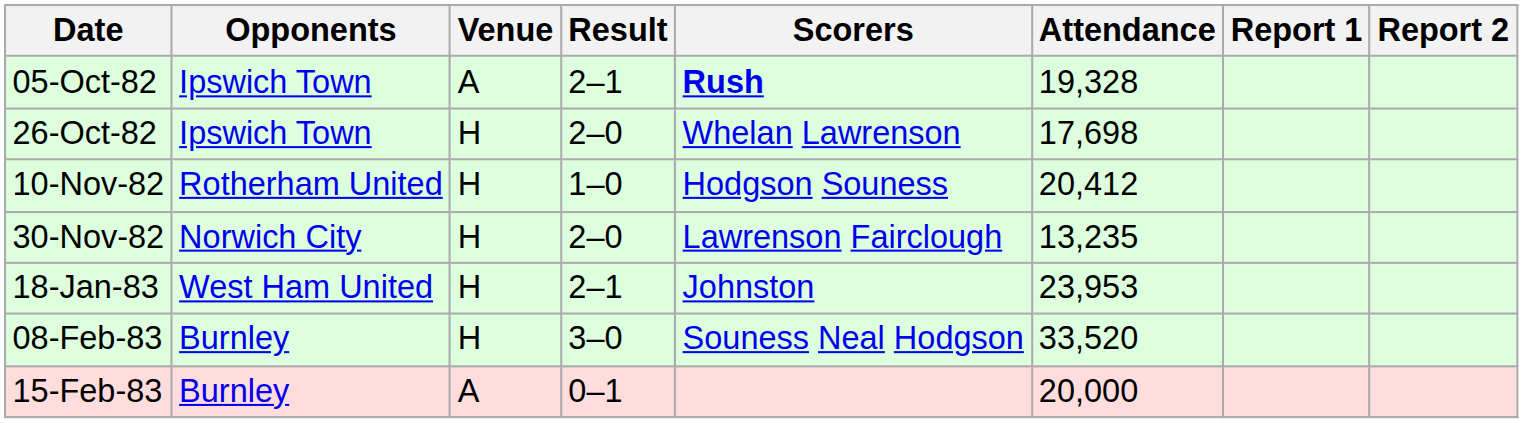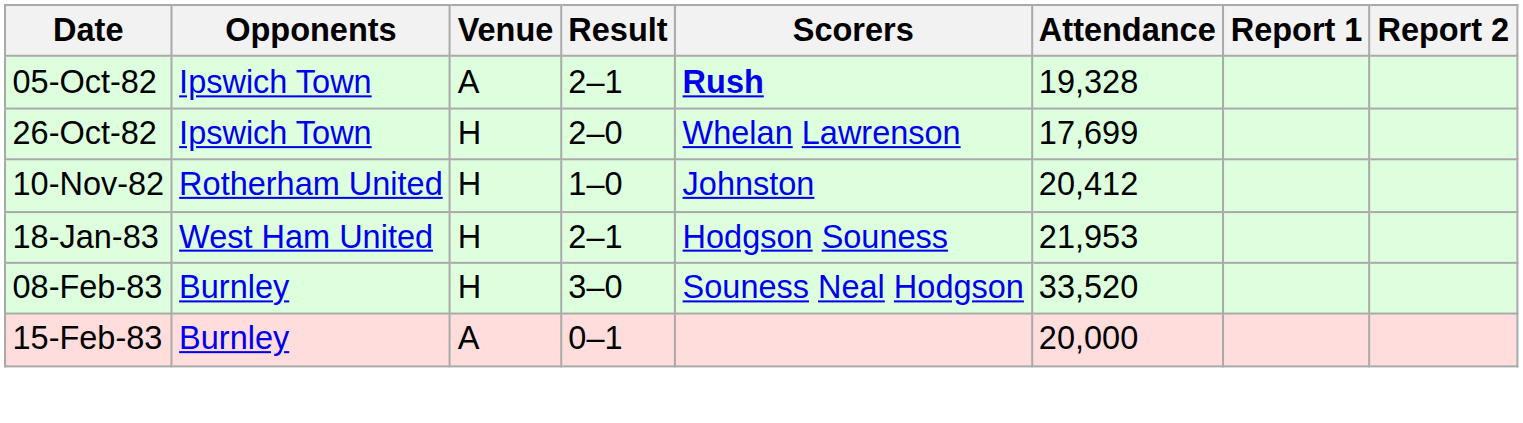26-Oct-82 | Attendance: 17,698 -> 17,699
10-Nov-82 | Scorers: Hodgson Souness -> Johnston
- row: 30-Nov-82 | Norwich City | H | 2–0 | Lawrenson Fairclough | 13,235
18-Jan-83 | Scorers: Johnston -> Hodgson Souness
18-Jan-83 | Attendance: 23,953 -> 21,953
